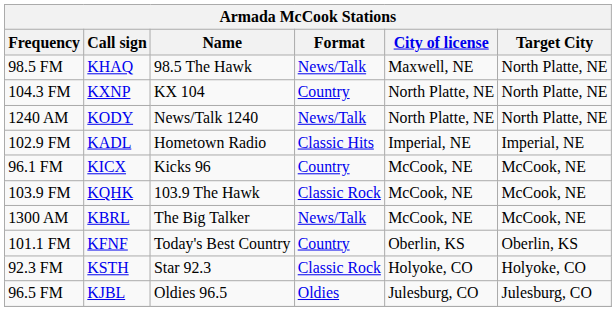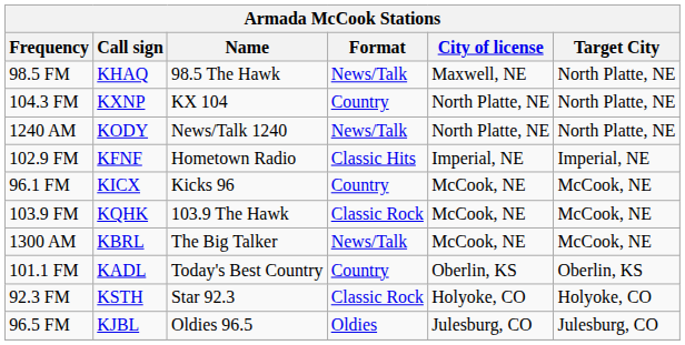102.9 FM | Call sign: KADL -> KFNF
101.1 FM | Call sign: KFNF -> KADL
